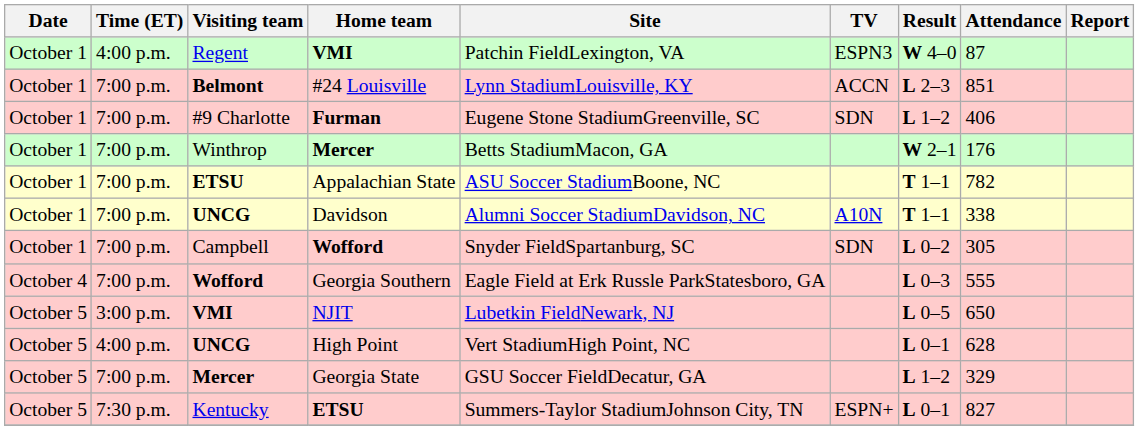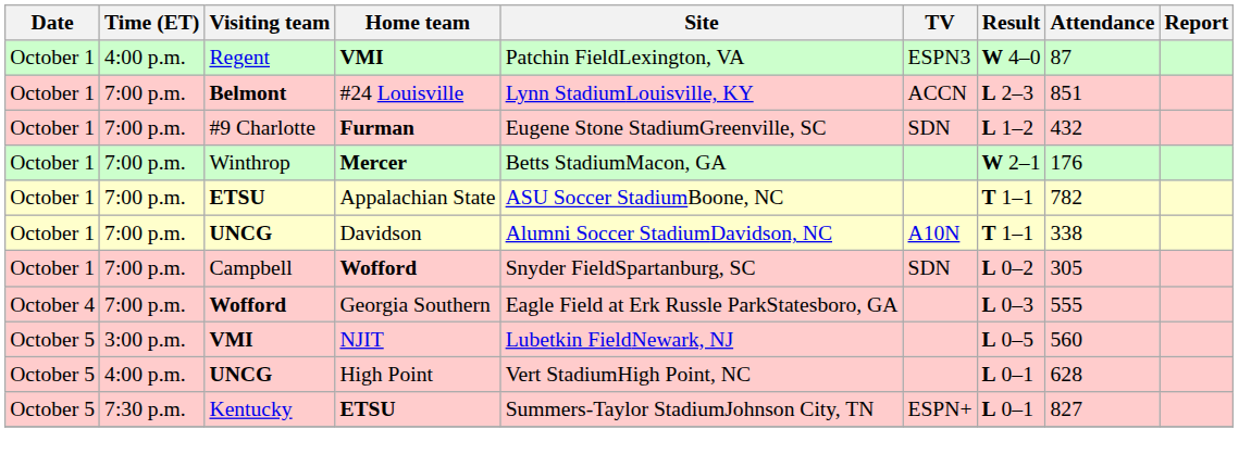Furman | Attendance: 406 -> 432
NJIT | Attendance: 650 -> 560
- row: October 5 | 7:00 p.m. | Mercer | Georgia State | GSU Soccer FieldDecatur, GA | L 1–2 | 329
